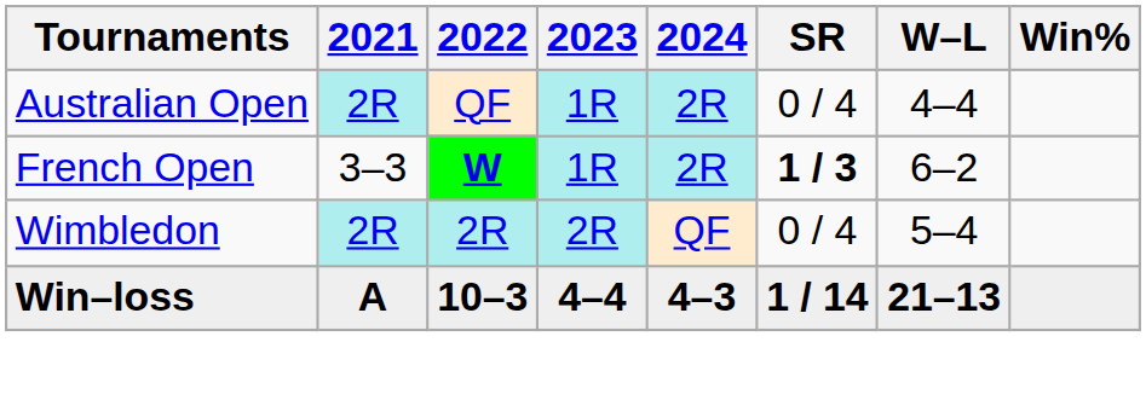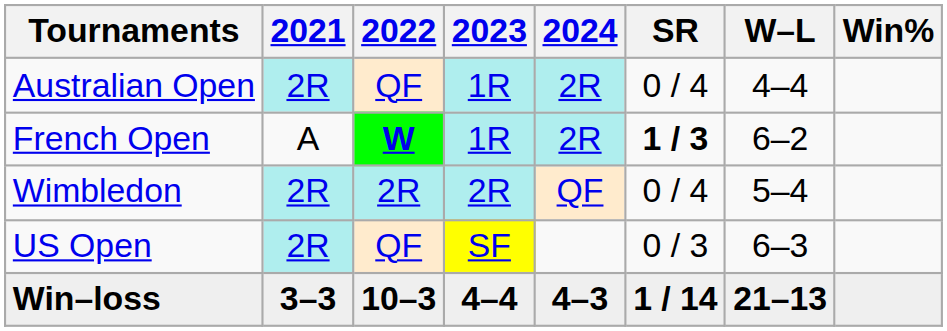French Open | 2021: 3–3 -> A
+ row: US Open | 2R | QF | SF | 0 / 3 | 6–3
Win–loss | 2021: A -> 3–3
